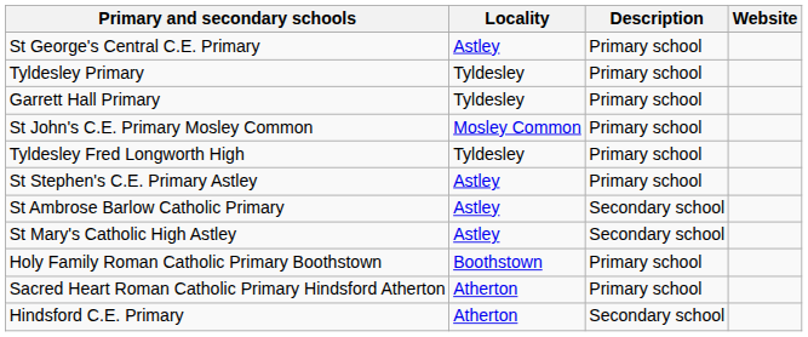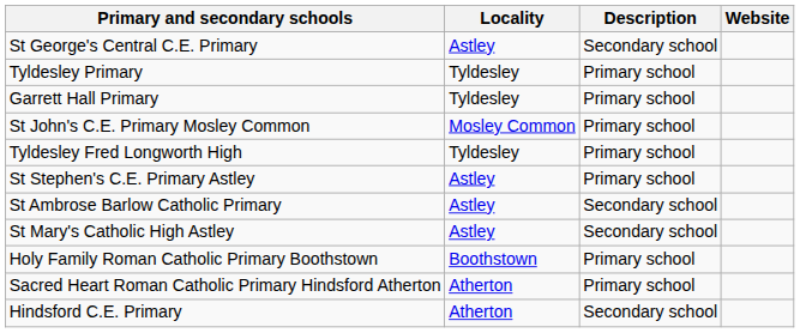St George's Central C.E. Primary | Description: Primary school -> Secondary school
